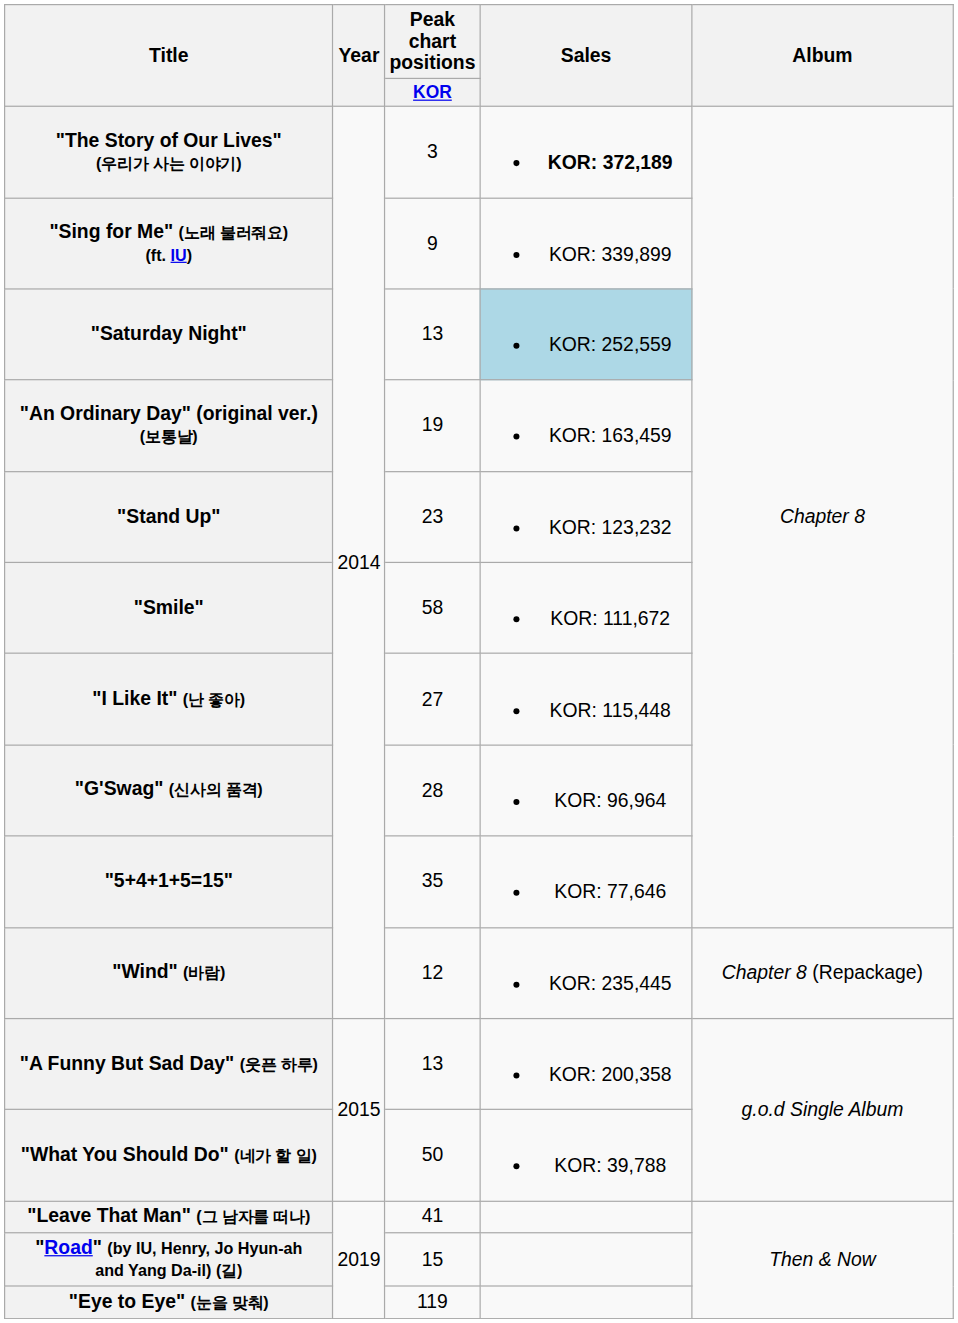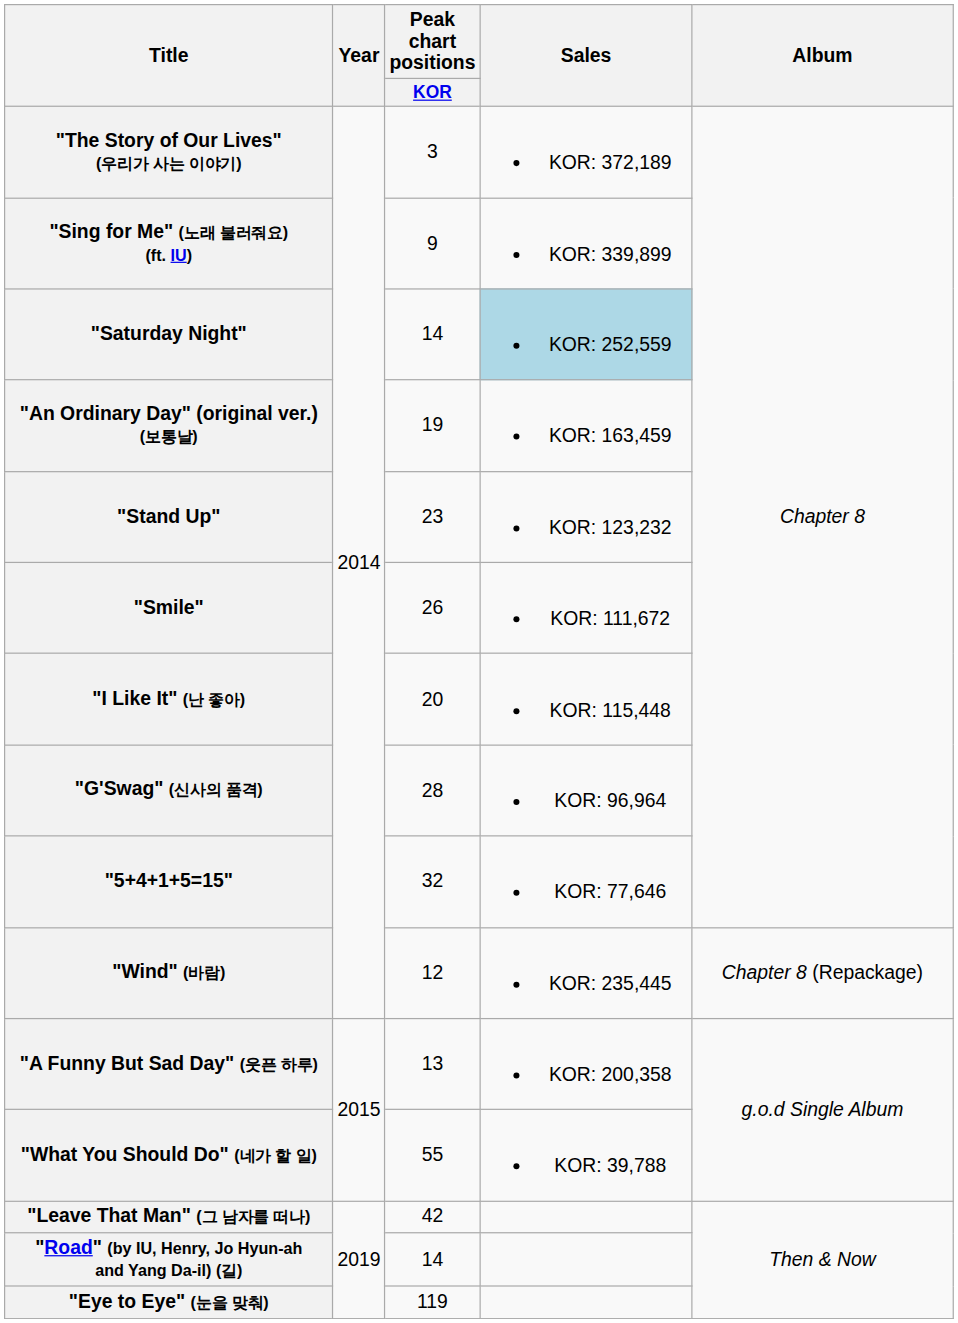"The Story of Our Lives" (우리가 사는 이야기) | Sales: bold -> normal
"Saturday Night" | Peak chart positions / KOR: 13 -> 14
"Smile" | Peak chart positions / KOR: 58 -> 26
"I Like It" (난 좋아) | Peak chart positions / KOR: 27 -> 20
"5+4+1+5=15" | Peak chart positions / KOR: 35 -> 32
"What You Should Do" (네가 할 일) | Peak chart positions / KOR: 50 -> 55
"Leave That Man" (그 남자를 떠나) | Peak chart positions / KOR: 41 -> 42
"Road" (by IU, Henry, Jo Hyun-ah and Yang Da-il) (길) | Peak chart positions / KOR: 15 -> 14
